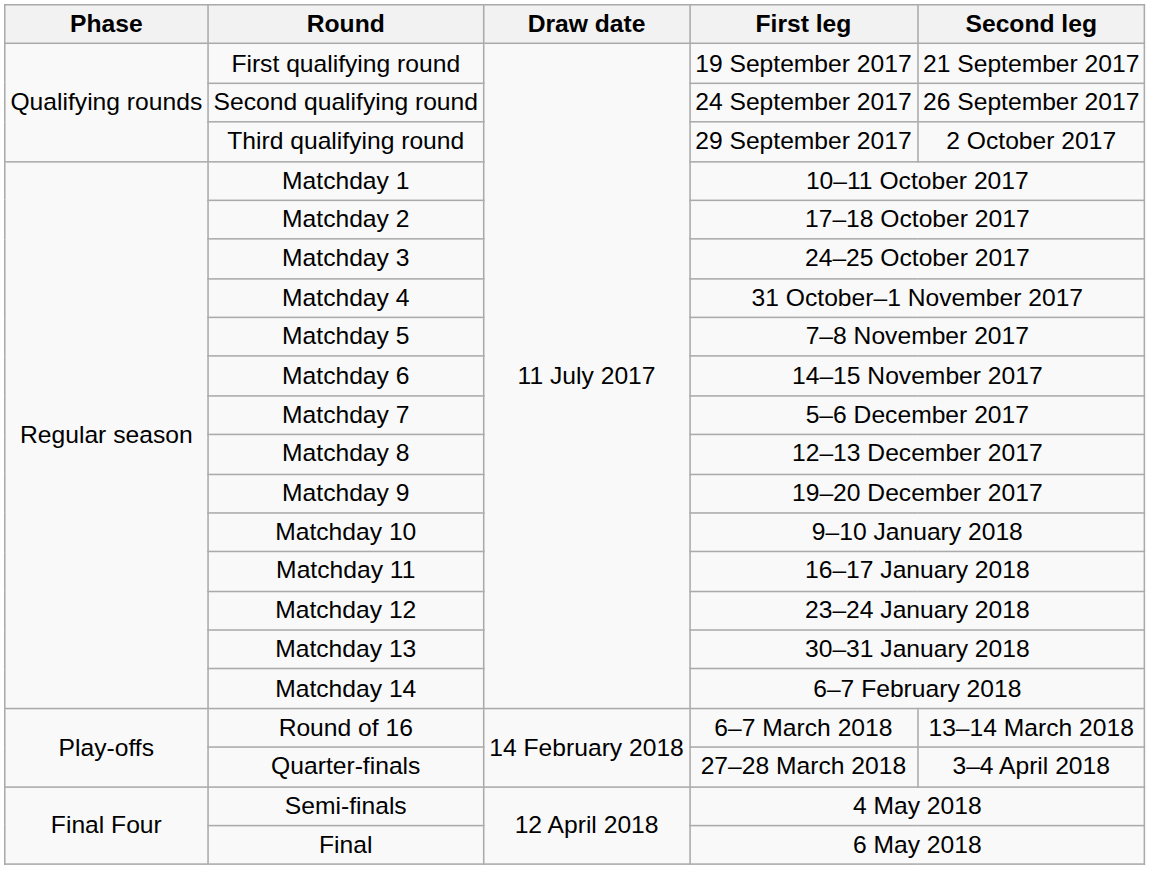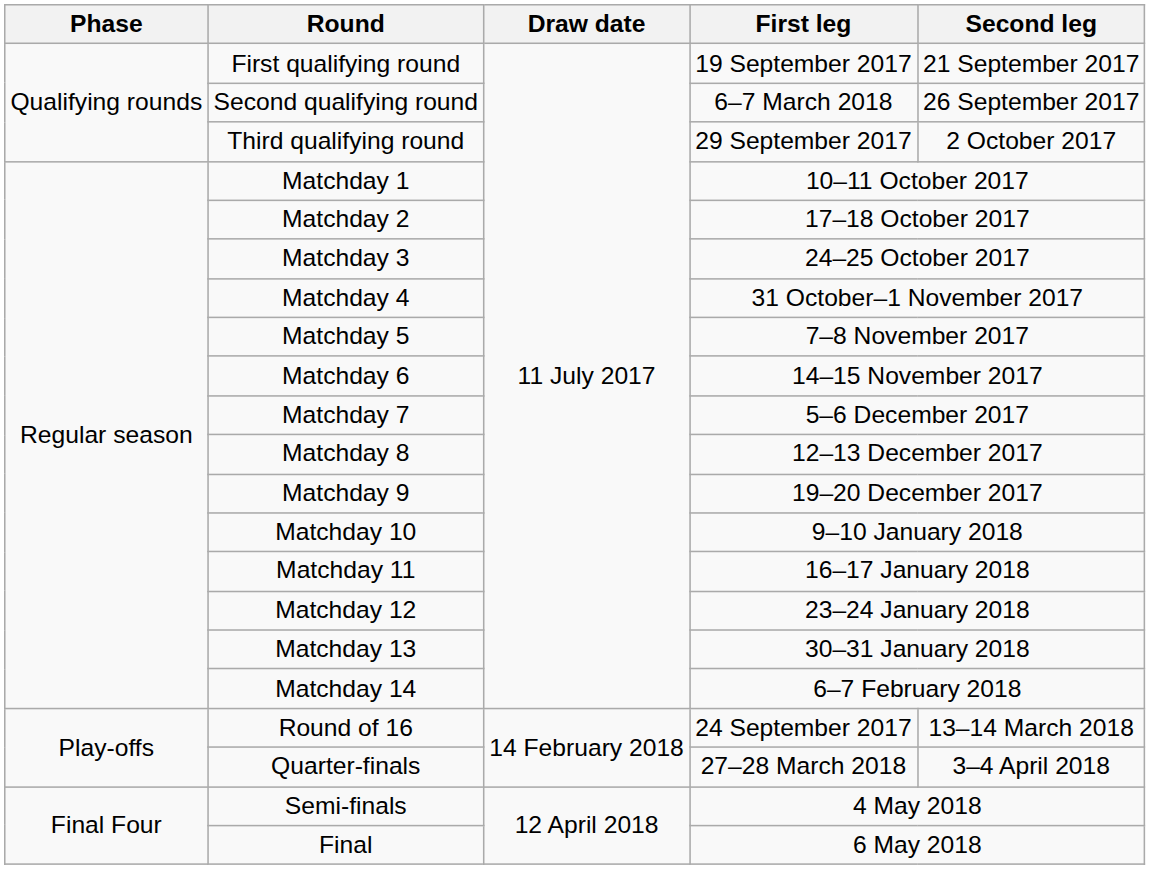Second qualifying round | First leg: 24 September 2017 -> 6–7 March 2018
Round of 16 | First leg: 6–7 March 2018 -> 24 September 2017
